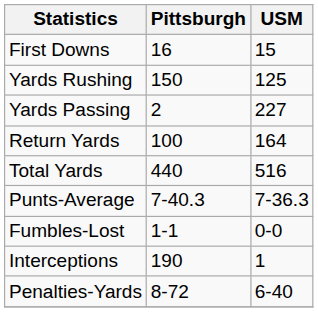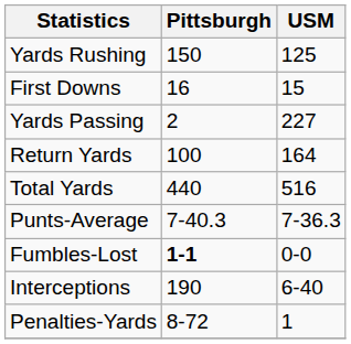rows swapped: First Downs <-> Yards Rushing
Fumbles-Lost | Pittsburgh: normal -> bold
Interceptions | USM: 1 -> 6-40
Penalties-Yards | USM: 6-40 -> 1
